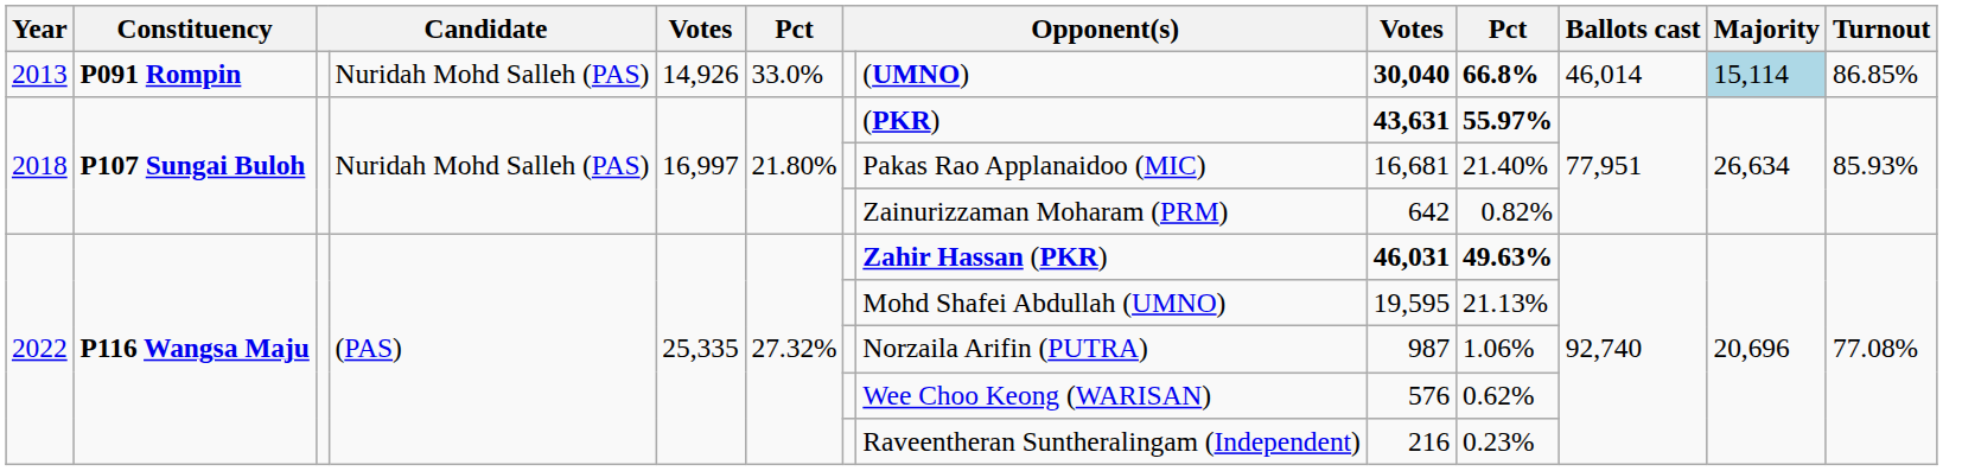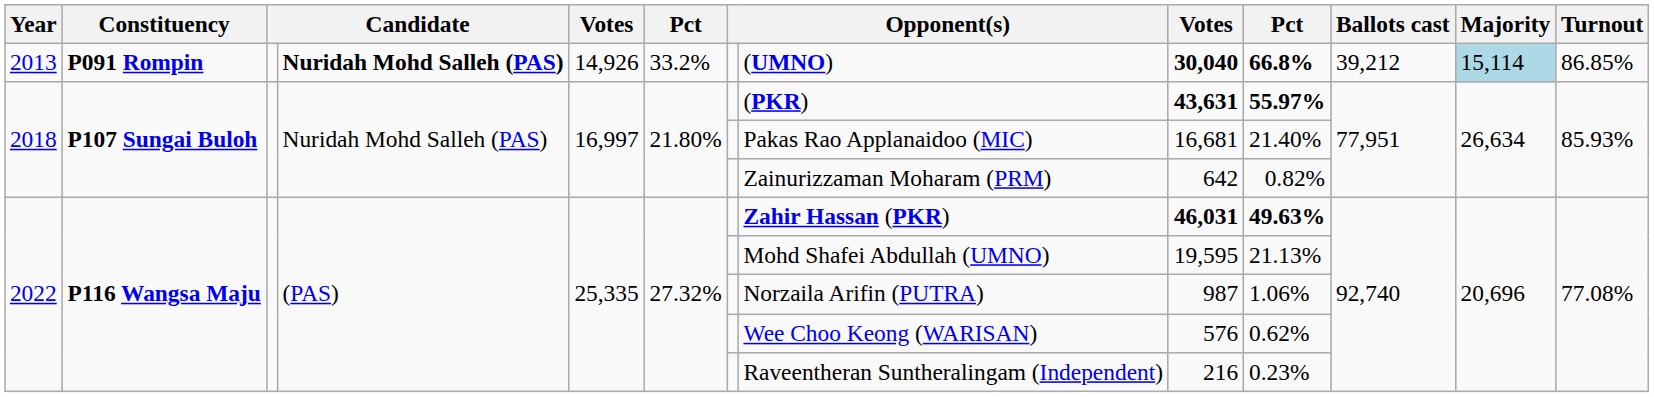2013 | column 4: normal -> bold
2013 | column 6: 33.0% -> 33.2%
2013 | Ballots cast: 46,014 -> 39,212
